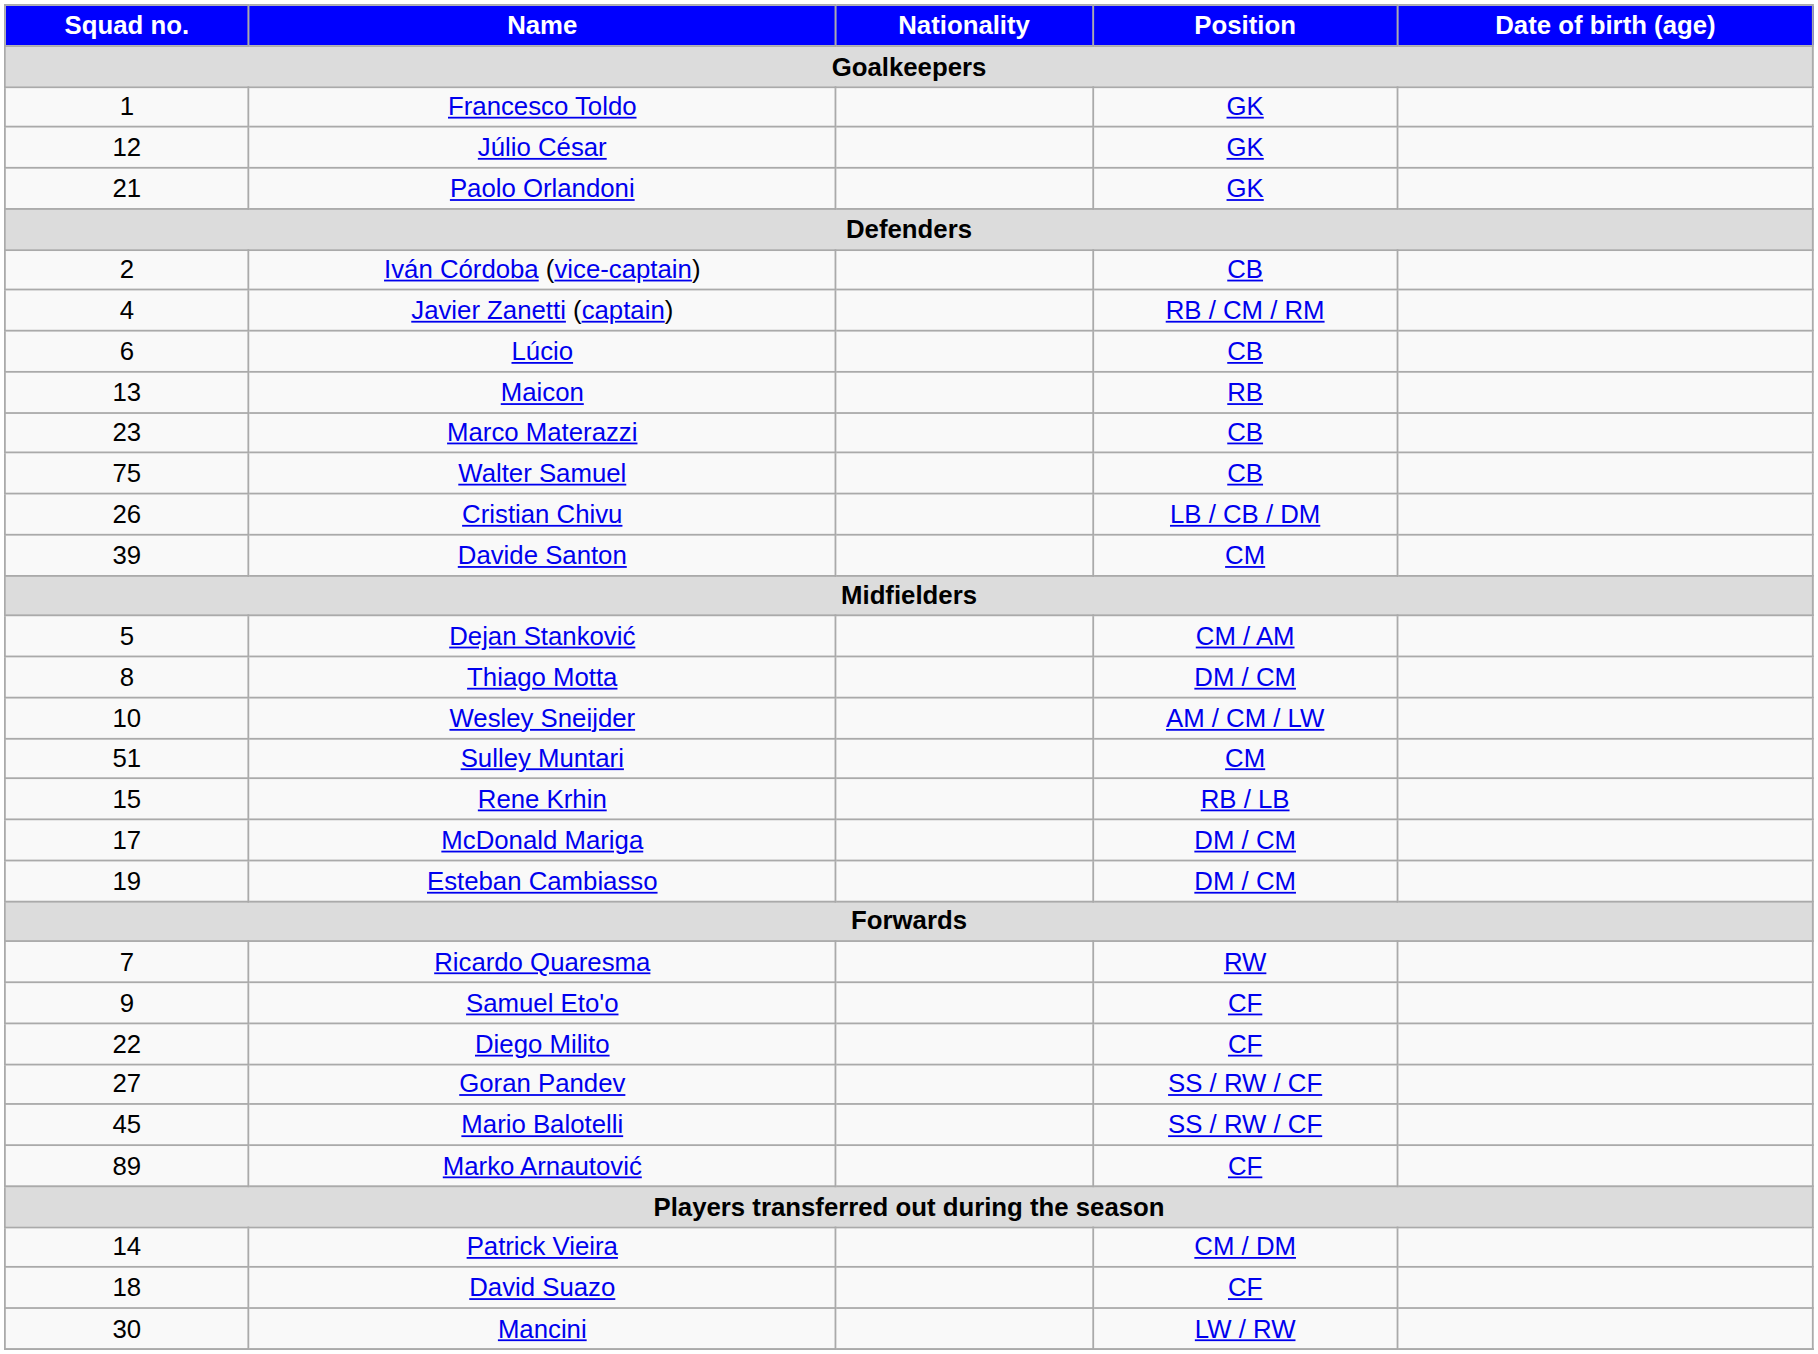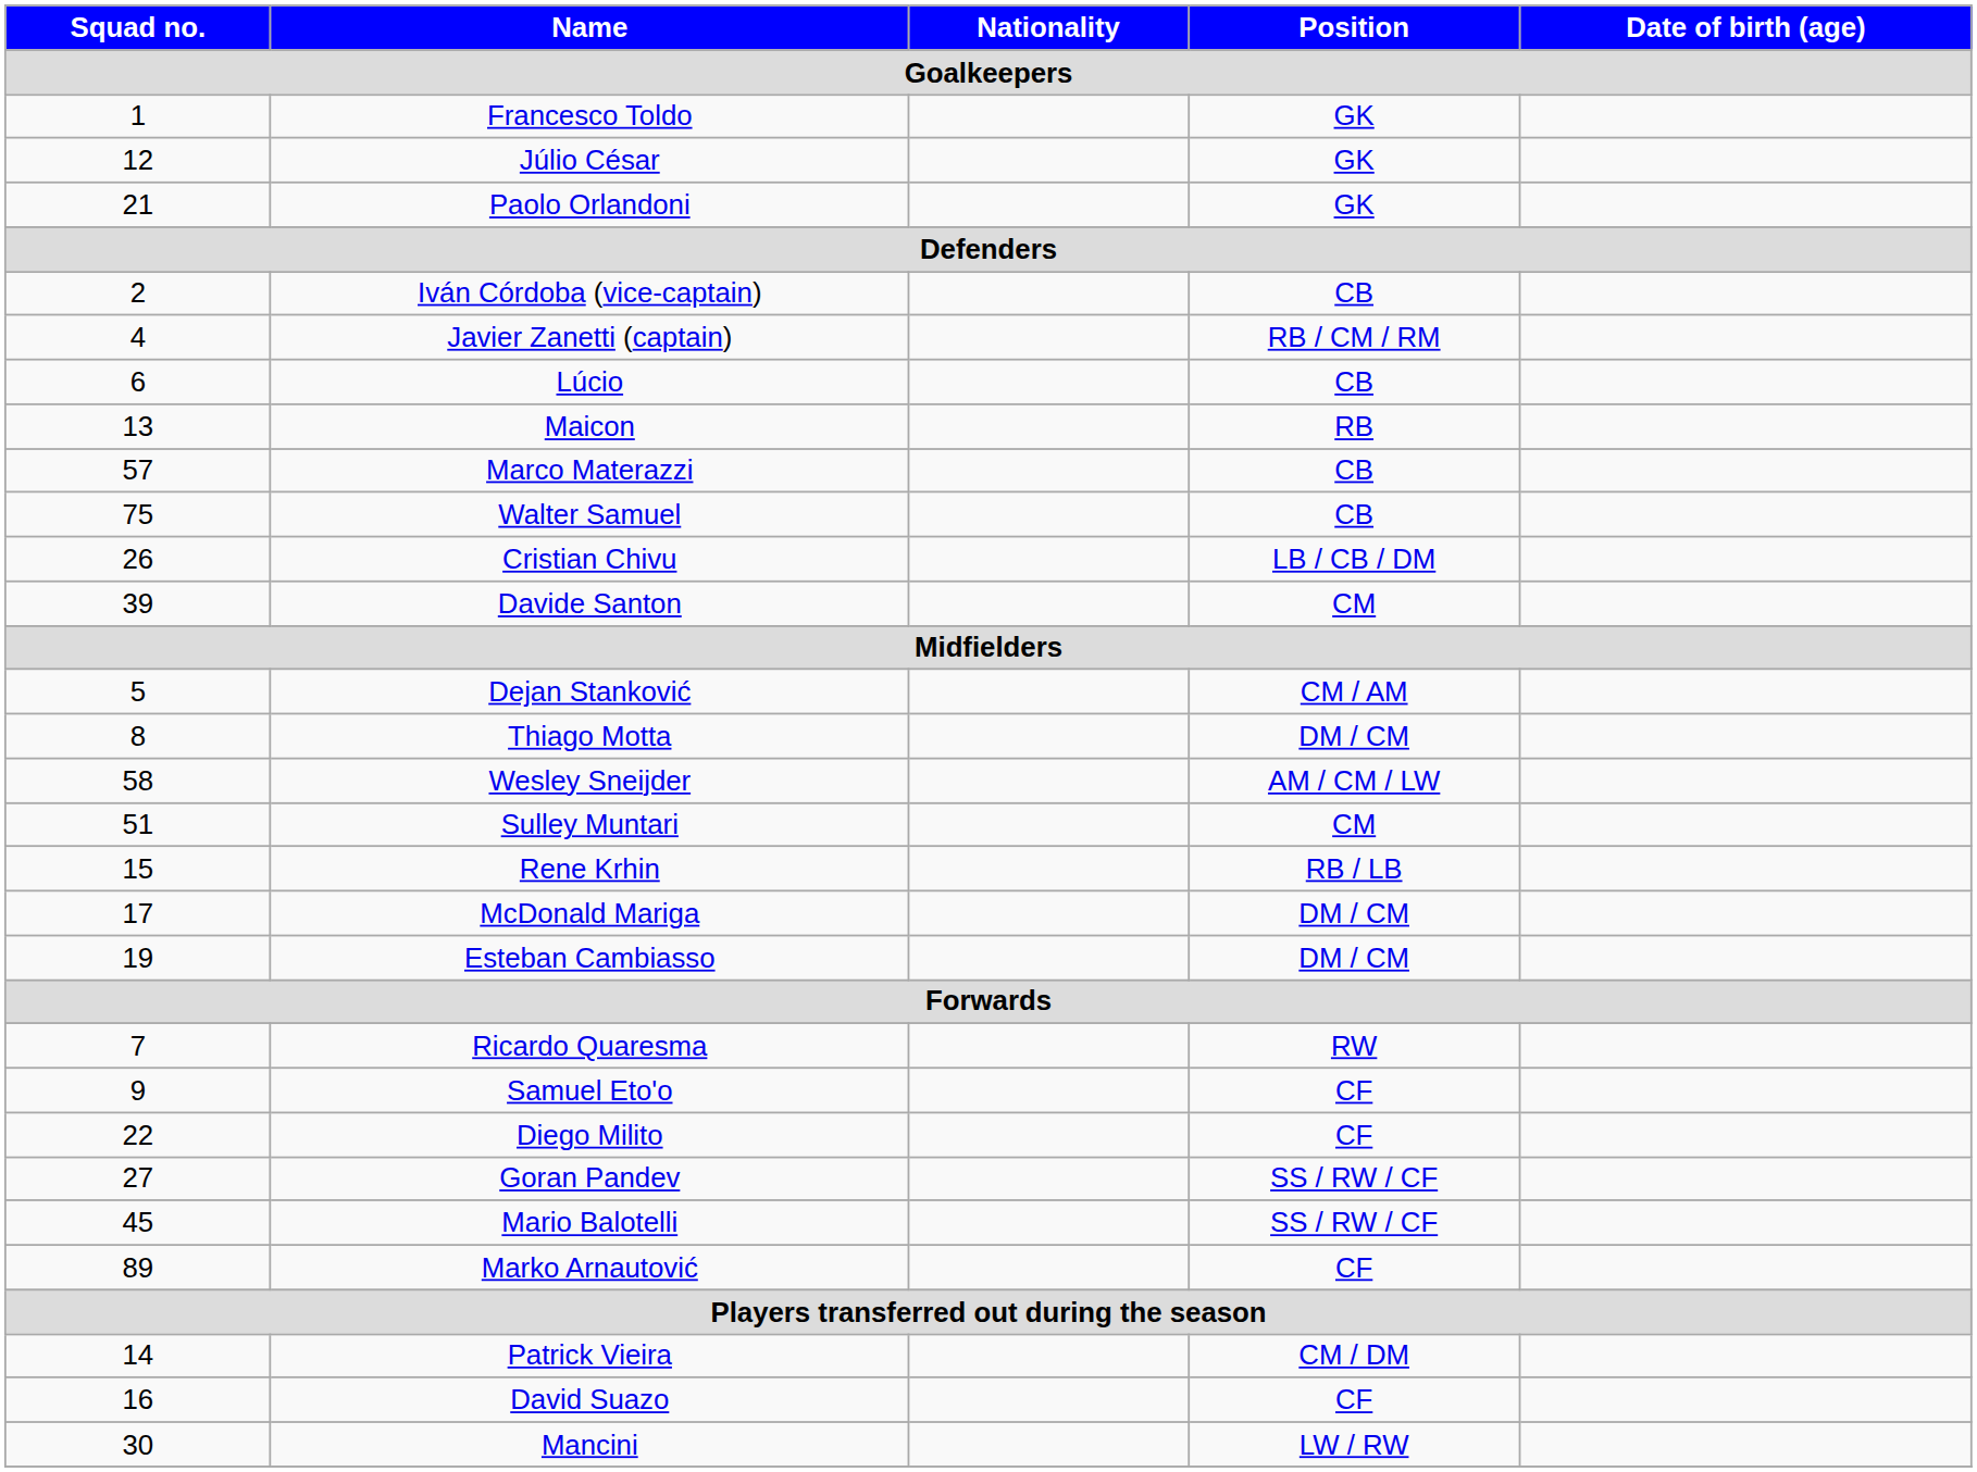Marco Materazzi | Squad no.: 23 -> 57
Wesley Sneijder | Squad no.: 10 -> 58
David Suazo | Squad no.: 18 -> 16
